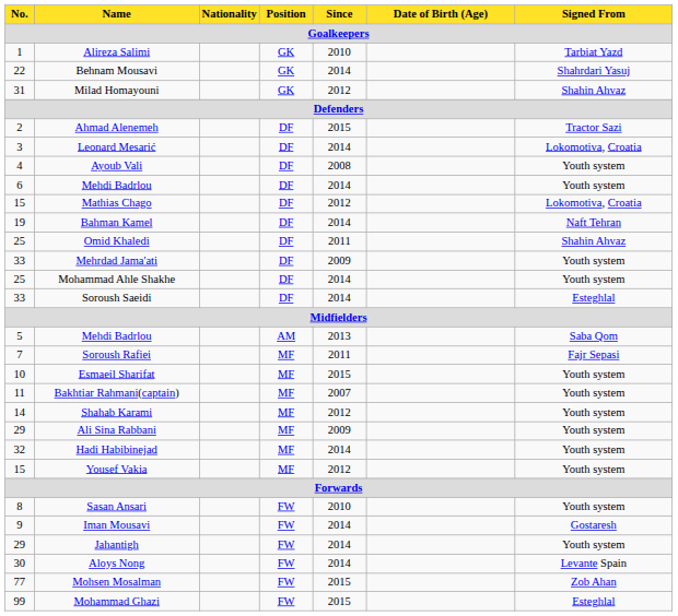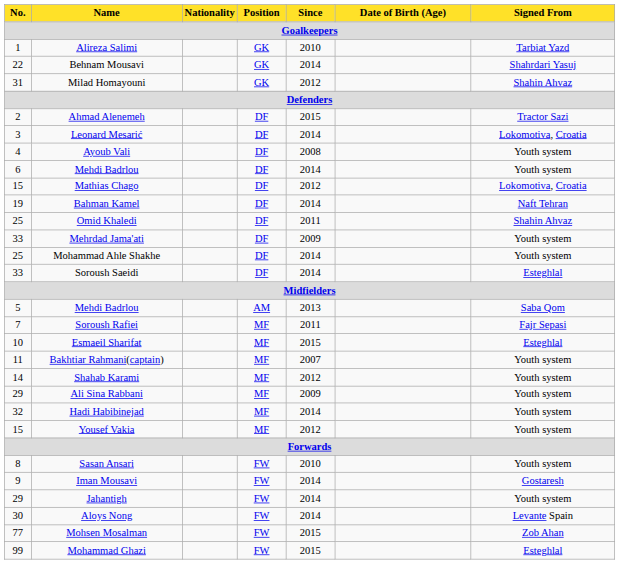Esmaeil Sharifat | Signed From / Goalkeepers: Youth system -> Esteghlal
